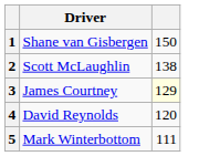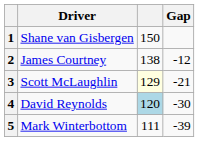+ column: Gap | -12 | -21 | -30 | -39
2 | Driver: Scott McLaughlin -> James Courtney
3 | Driver: James Courtney -> Scott McLaughlin
4 | column 3: no background -> lightblue background
